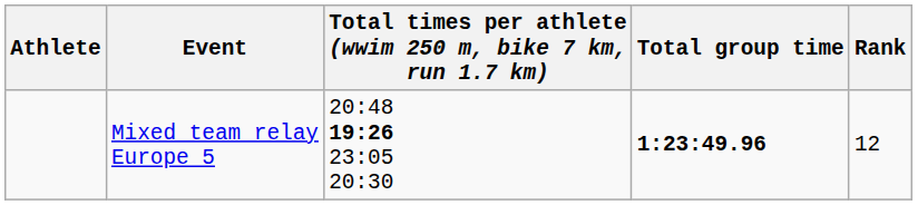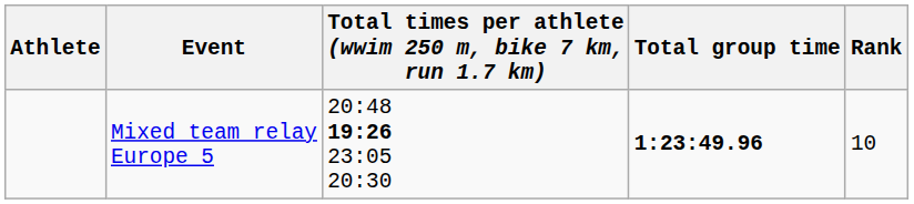Mixed team relay Europe 5 | Rank: 12 -> 10
